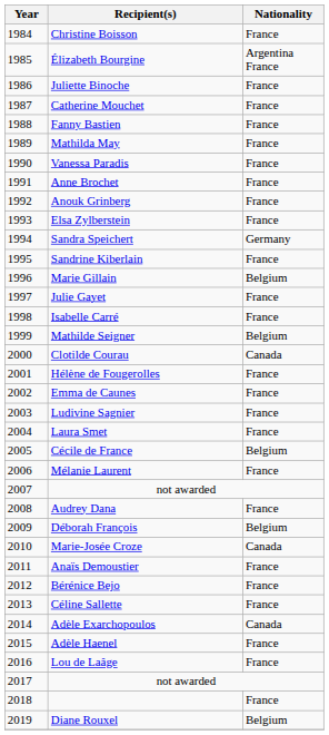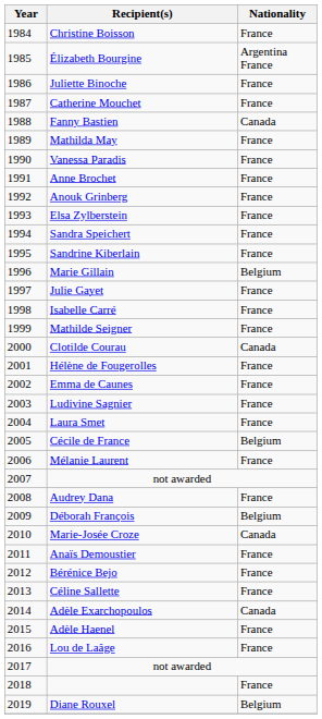Fanny Bastien | Nationality: France -> Canada
Sandra Speichert | Nationality: Germany -> France
Mathilde Seigner | Nationality: Belgium -> France
